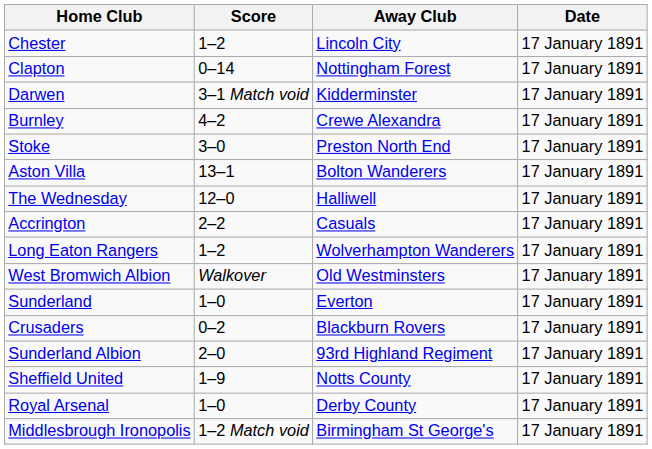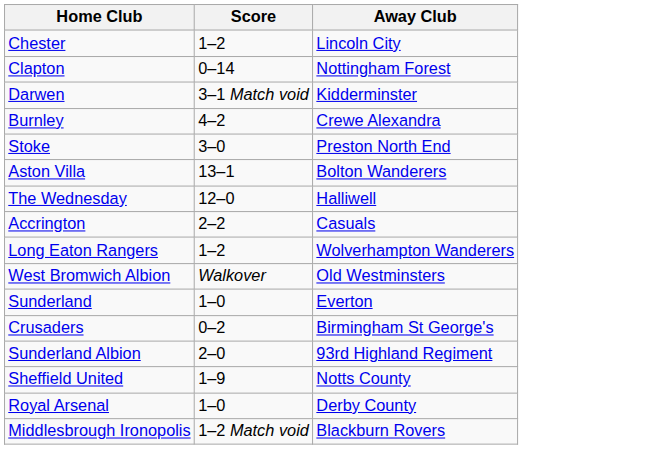- column: Date | 17 January 1891 | 17 January 1891 | 17 January 1891 | 17 January 1891 | 17 January 1891 | 17 January 1891 | 17 January 1891 | 17 January 1891 | 17 January 1891 | 17 January 1891 | 17 January 1891 | 17 January 1891 | 17 January 1891 | 17 January 1891 | 17 January 1891 | 17 January 1891
Crusaders | Away Club: Blackburn Rovers -> Birmingham St George's
Middlesbrough Ironopolis | Away Club: Birmingham St George's -> Blackburn Rovers
